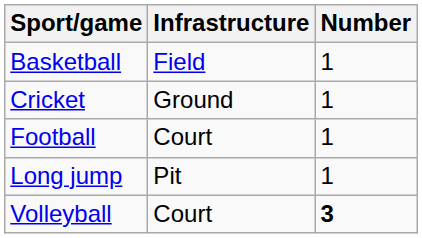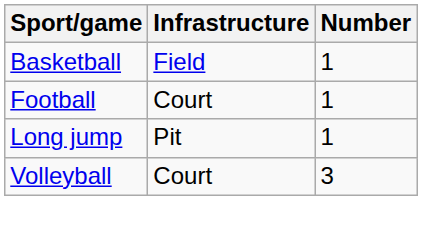- row: Cricket | Ground | 1
Volleyball | Number: bold -> normal
